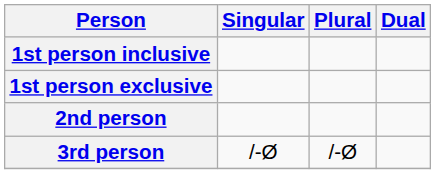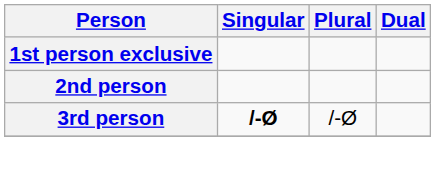- row: 1st person inclusive
3rd person | Singular: normal -> bold
